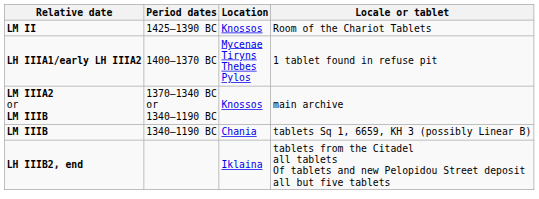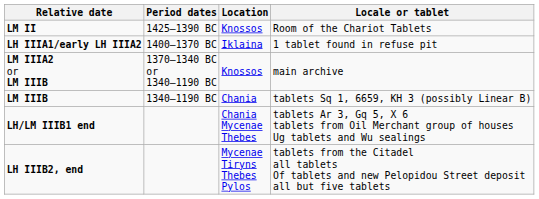LH IIIA1/early LH IIIA2 | Location: Mycenae Tiryns Thebes Pylos -> Iklaina
+ row: LH/LM IIIB1 end | Chania Mycenae Thebes | tablets Ar 3, Gq 5, X 6 tablets from Oil Merchant group of houses Ug tablets and Wu sealings
LH IIIB2, end | Location: Iklaina -> Mycenae Tiryns Thebes Pylos
